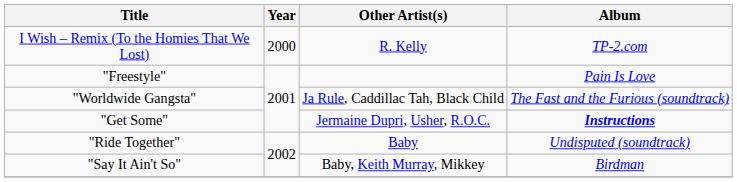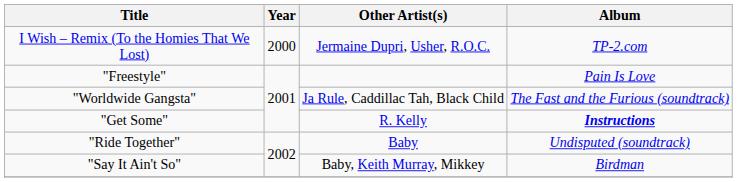I Wish – Remix (To the Homies That We Lost) | Other Artist(s): R. Kelly -> Jermaine Dupri, Usher, R.O.C.
"Get Some" | Other Artist(s): Jermaine Dupri, Usher, R.O.C. -> R. Kelly
